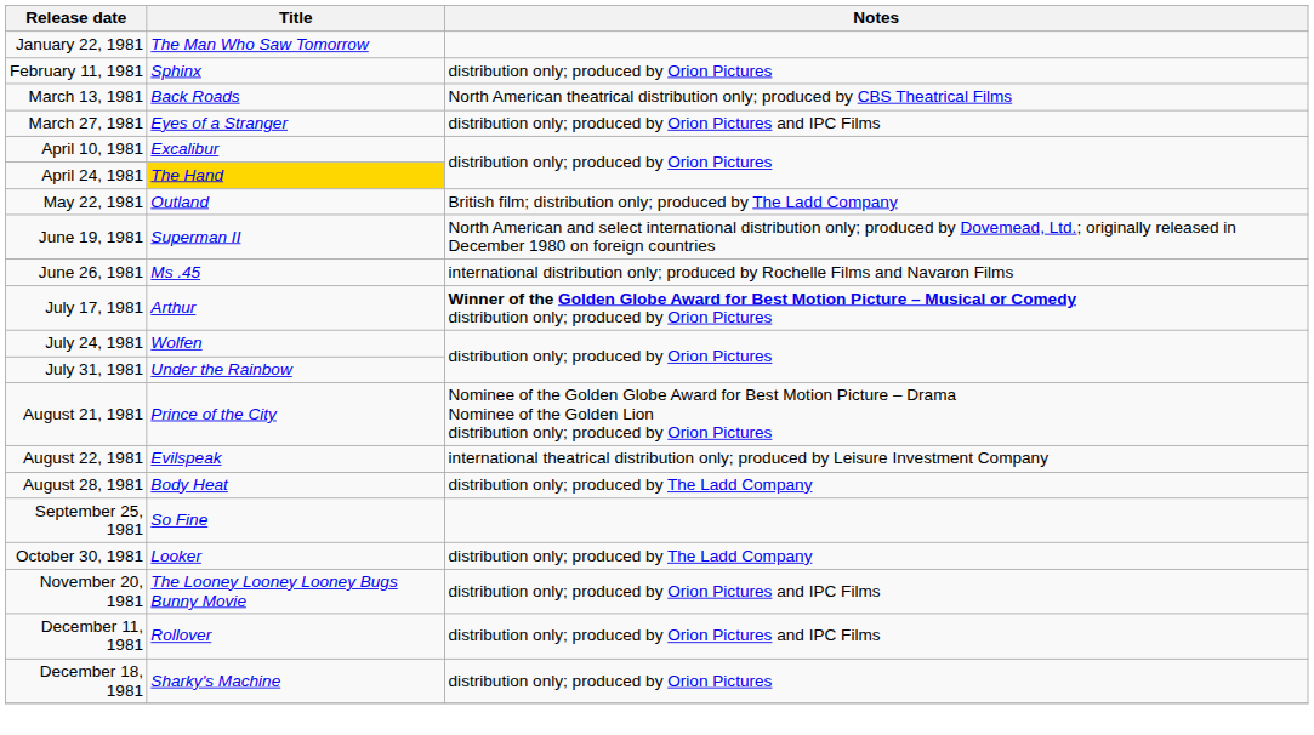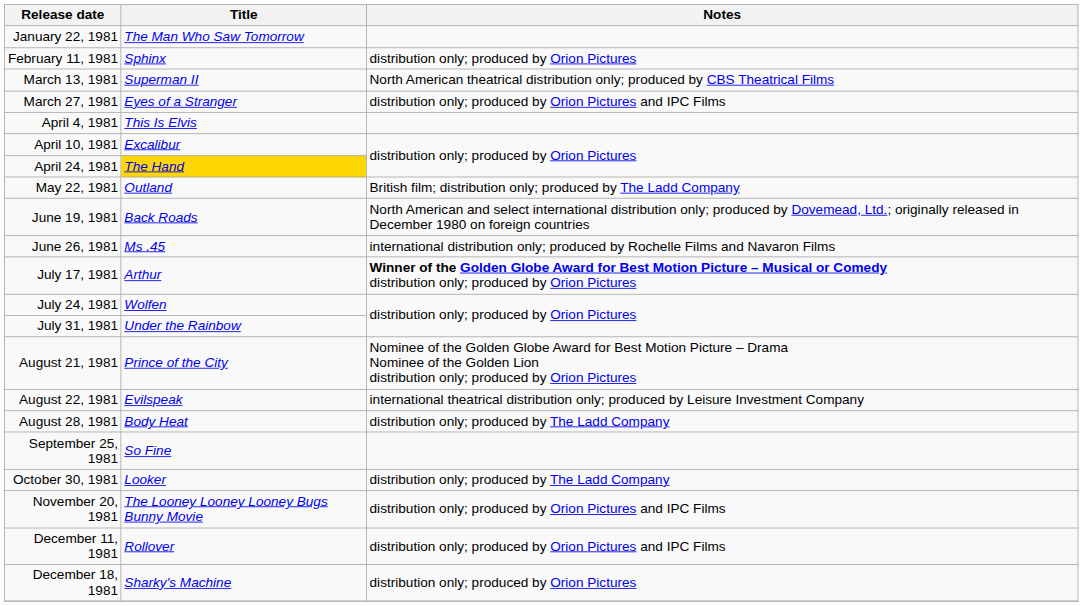March 13, 1981 | Title: Back Roads -> Superman II
+ row: April 4, 1981 | This Is Elvis
June 19, 1981 | Title: Superman II -> Back Roads
